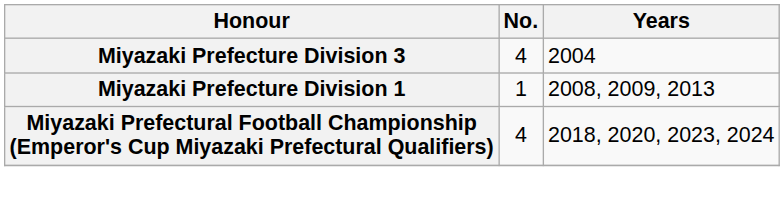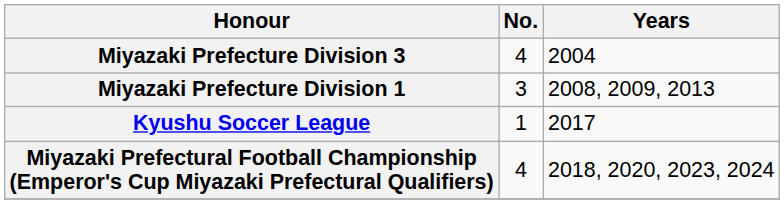Miyazaki Prefecture Division 1 | No.: 1 -> 3
+ row: Kyushu Soccer League | 1 | 2017
